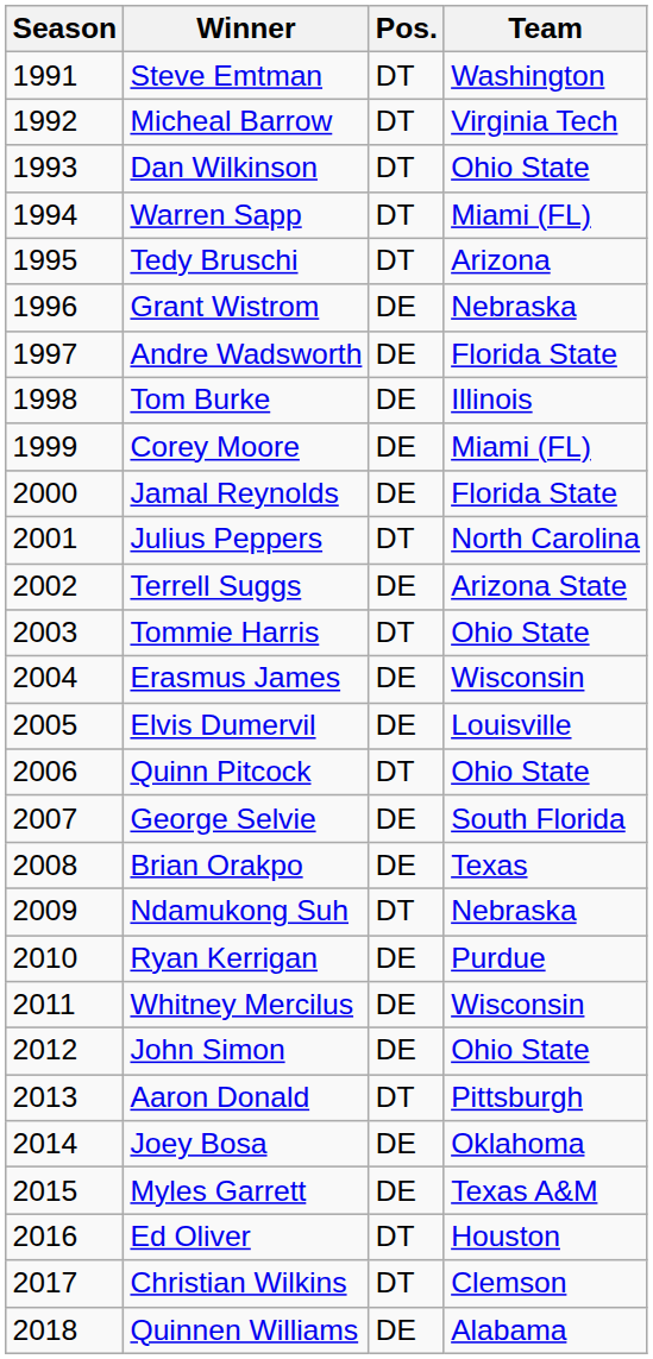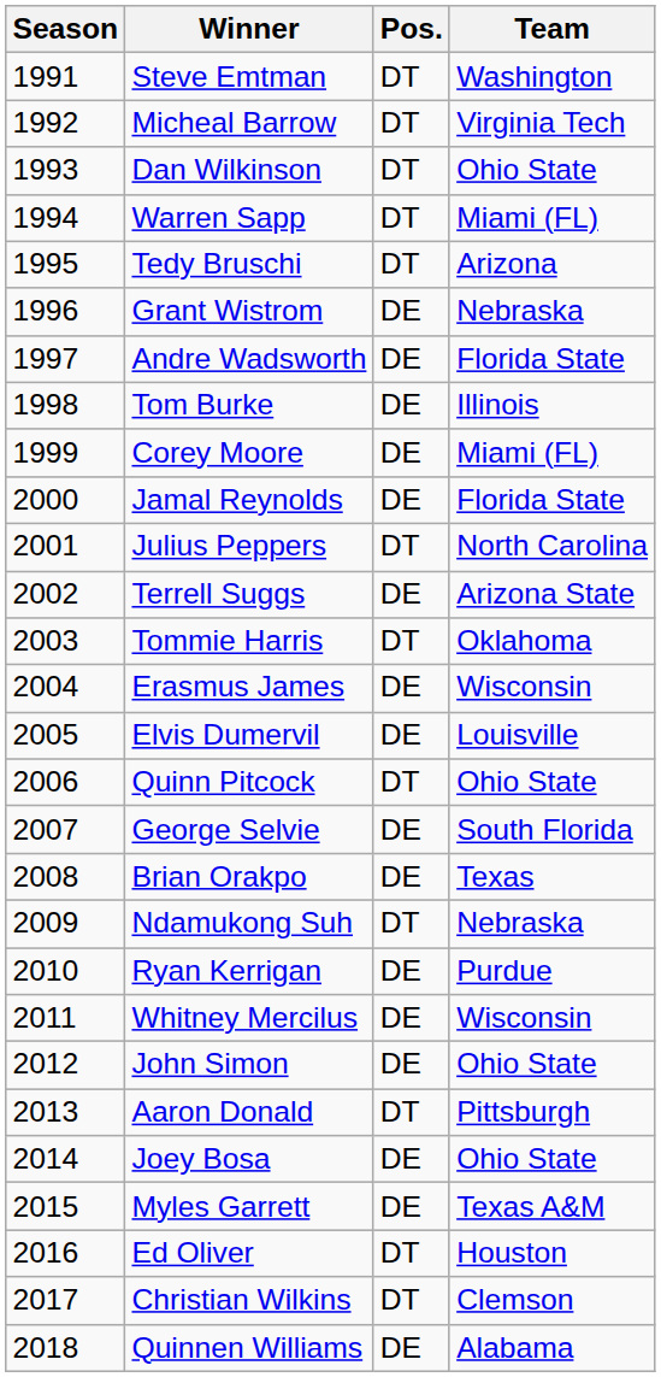Tommie Harris | Team: Ohio State -> Oklahoma
Joey Bosa | Team: Oklahoma -> Ohio State
